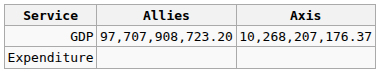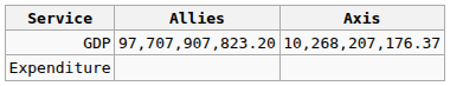GDP | Allies: 97,707,908,723.20 -> 97,707,907,823.20
